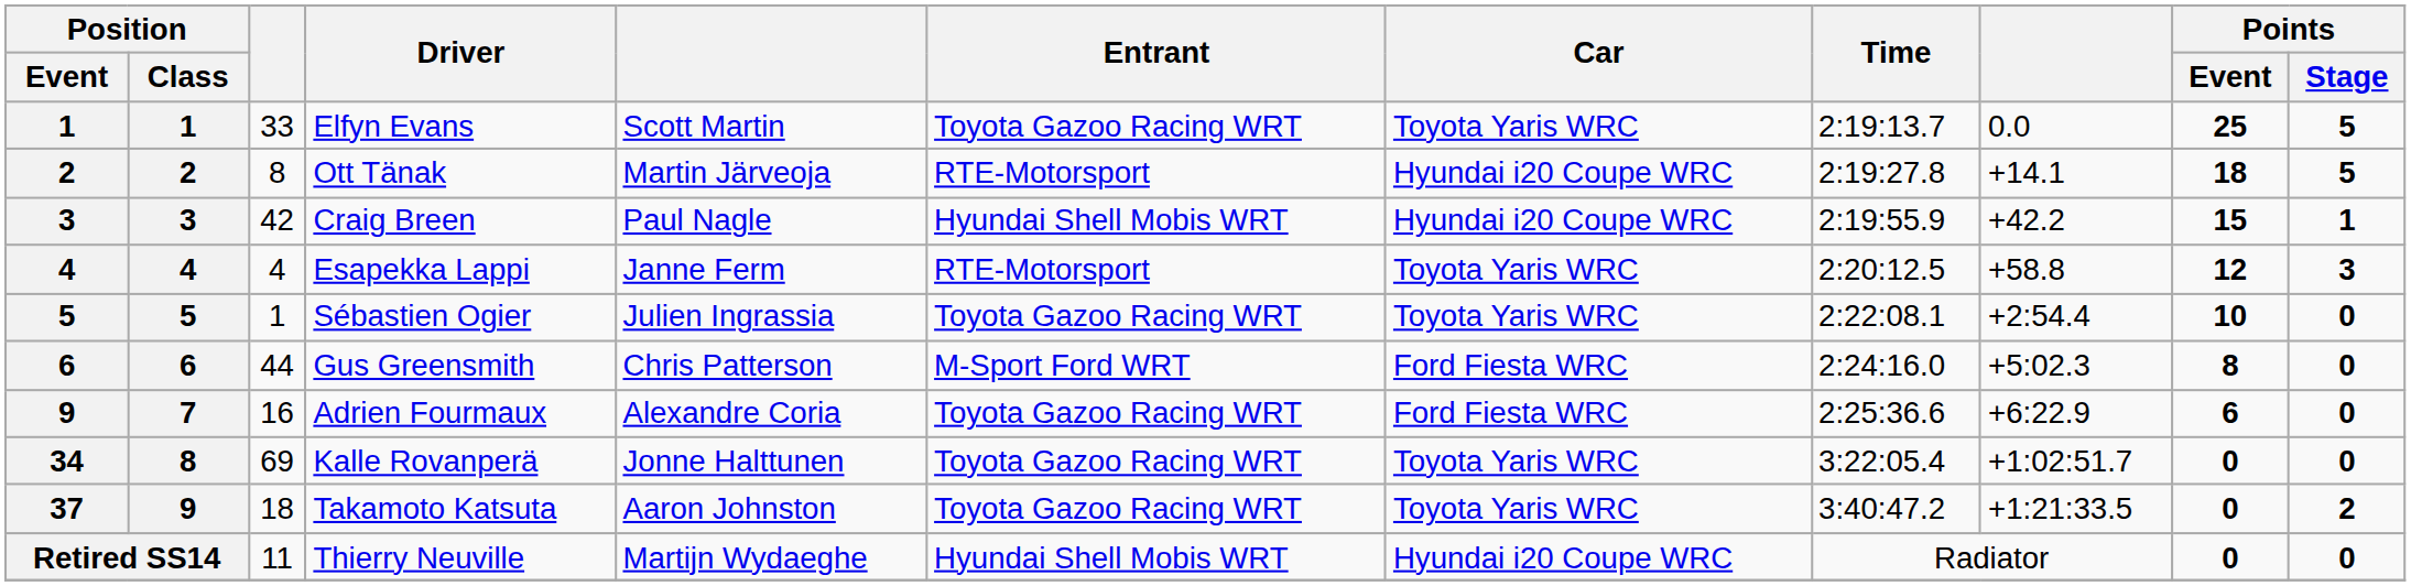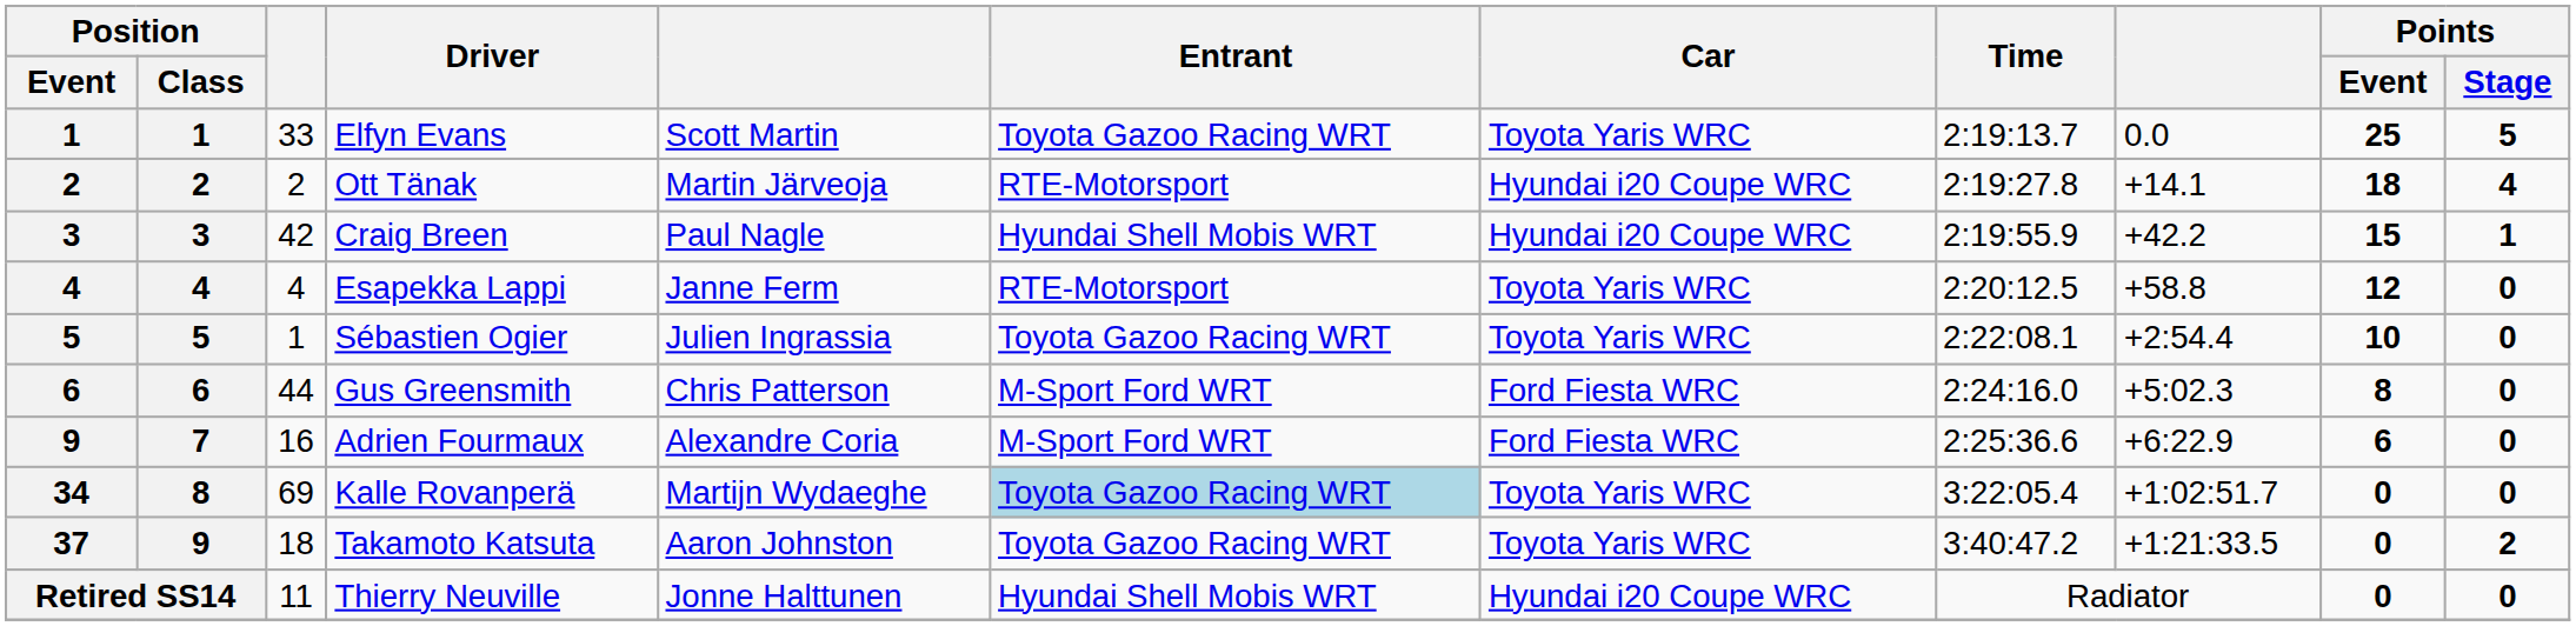Ott Tänak | column 3: 8 -> 2
Ott Tänak | Points / Stage: 5 -> 4
Esapekka Lappi | Points / Stage: 3 -> 0
Adrien Fourmaux | Entrant: Toyota Gazoo Racing WRT -> M-Sport Ford WRT
Kalle Rovanperä | column 5: Jonne Halttunen -> Martijn Wydaeghe
Kalle Rovanperä | Entrant: no background -> lightblue background
Thierry Neuville | column 5: Martijn Wydaeghe -> Jonne Halttunen
